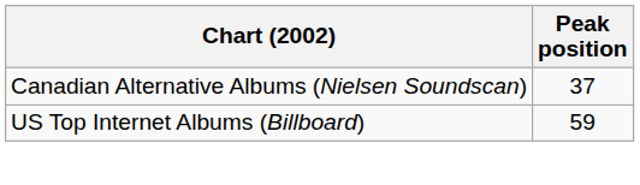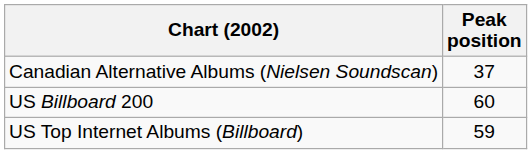+ row: US Billboard 200 | 60
